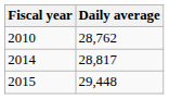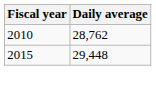- row: 2014 | 28,817
